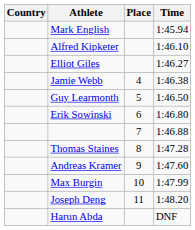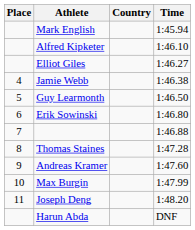columns swapped: Place <-> Country
